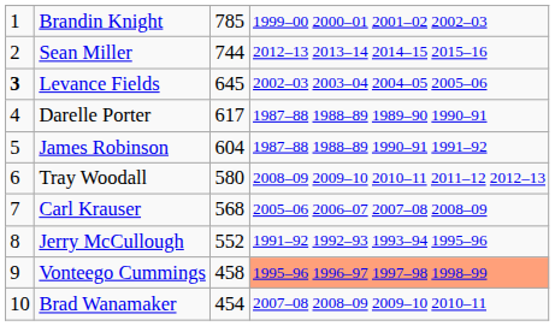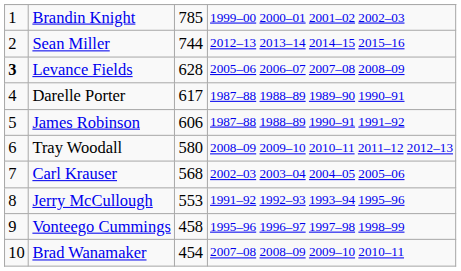Levance Fields | column 3: 645 -> 628
Levance Fields | column 4: 2002–03 2003–04 2004–05 2005–06 -> 2005–06 2006–07 2007–08 2008–09
James Robinson | column 3: 604 -> 606
Carl Krauser | column 4: 2005–06 2006–07 2007–08 2008–09 -> 2002–03 2003–04 2004–05 2005–06
Jerry McCullough | column 3: 552 -> 553
Vonteego Cummings | column 4: lightsalmon background -> no background
